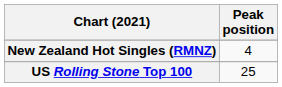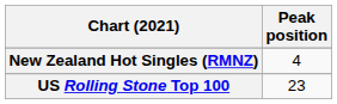US Rolling Stone Top 100 | Peak position: 25 -> 23
